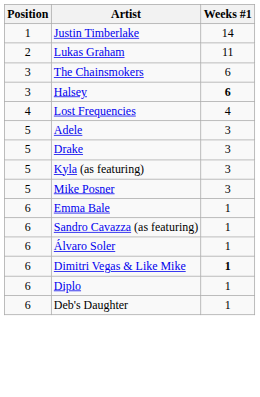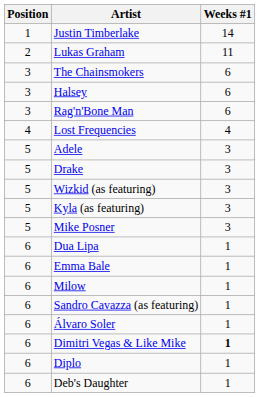Halsey | Weeks #1: bold -> normal
+ row: 3 | Rag'n'Bone Man | 6
+ row: 5 | Wizkid (as featuring) | 3
+ row: 6 | Dua Lipa | 1
+ row: 6 | Milow | 1
